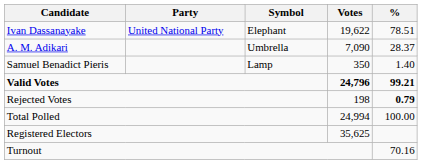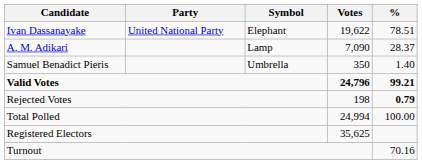A. M. Adikari | Symbol: Umbrella -> Lamp
Samuel Benadict Pieris | Symbol: Lamp -> Umbrella
